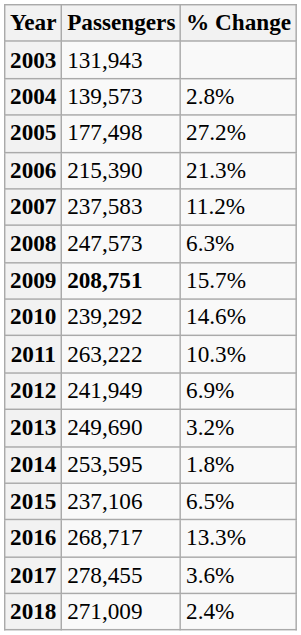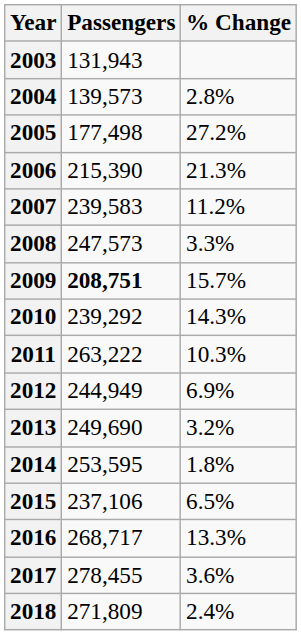2007 | Passengers: 237,583 -> 239,583
2008 | % Change: 6.3% -> 3.3%
2010 | % Change: 14.6% -> 14.3%
2012 | Passengers: 241,949 -> 244,949
2018 | Passengers: 271,009 -> 271,809
